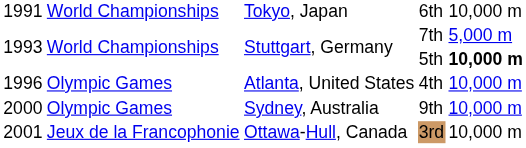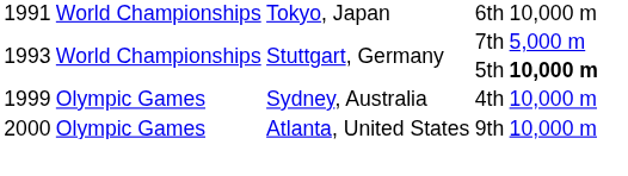4th | column 1: 1996 -> 1999
4th | column 3: Atlanta, United States -> Sydney, Australia
9th | column 3: Sydney, Australia -> Atlanta, United States
- row: 2001 | Jeux de la Francophonie | Ottawa-Hull, Canada | 3rd | 10,000 m
